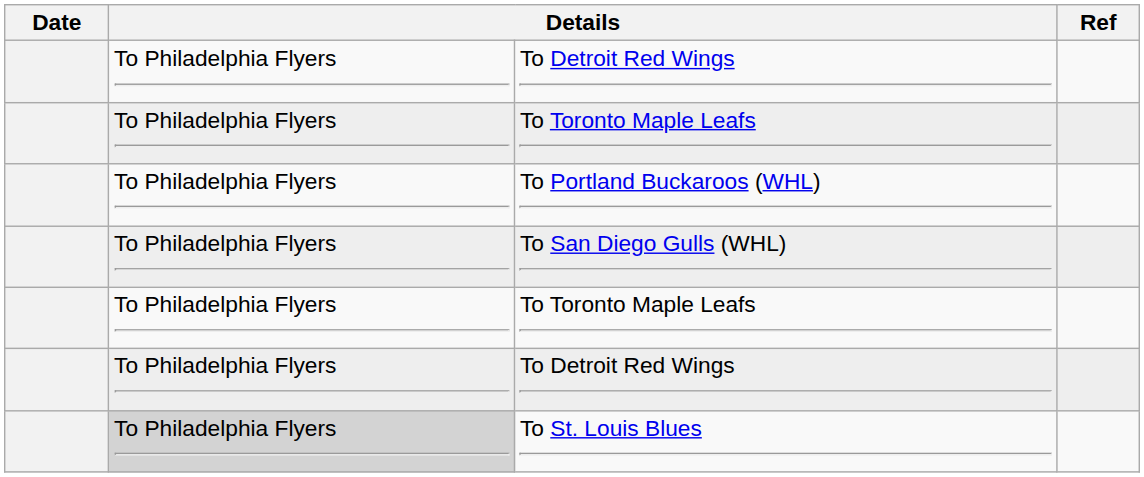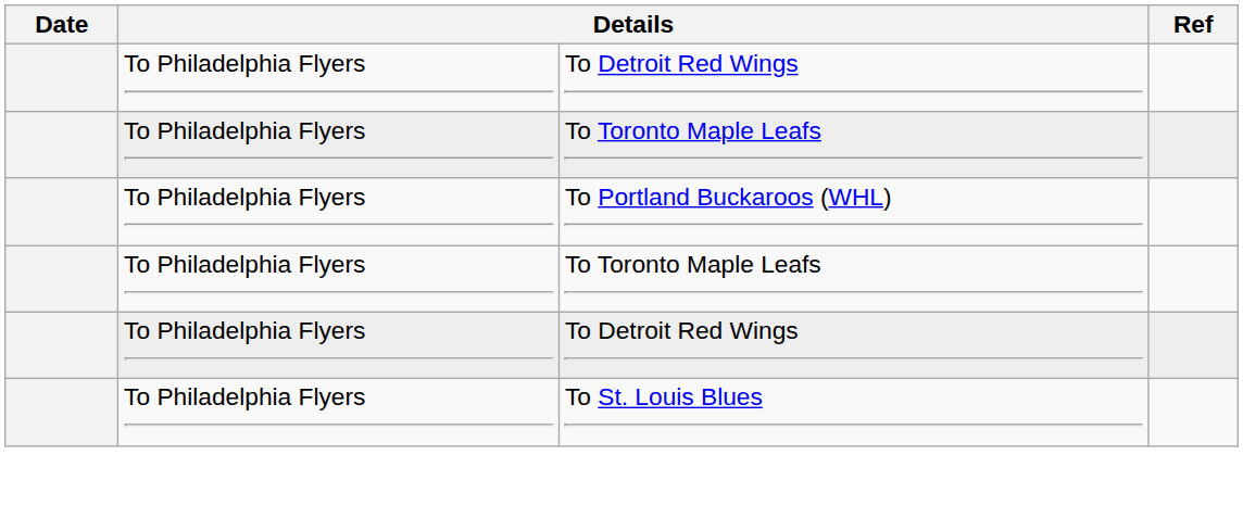- row: To Philadelphia Flyers | To San Diego Gulls (WHL)
To St. Louis Blues | column 2: lightgrey background -> no background
